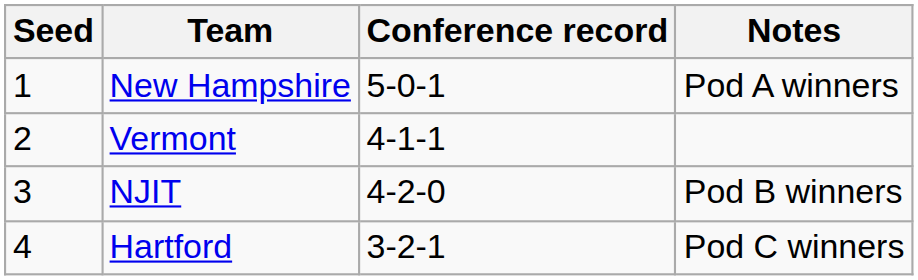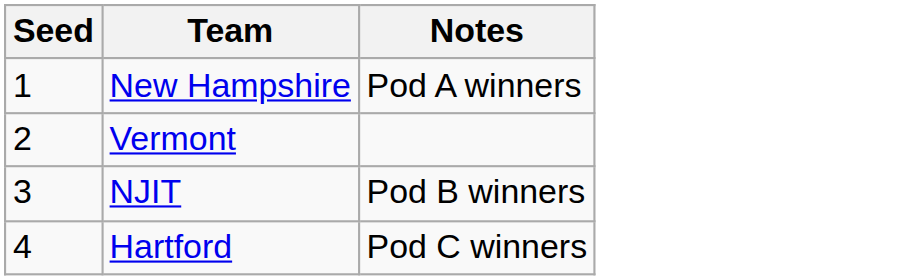- column: Conference record | 5-0-1 | 4-1-1 | 4-2-0 | 3-2-1
